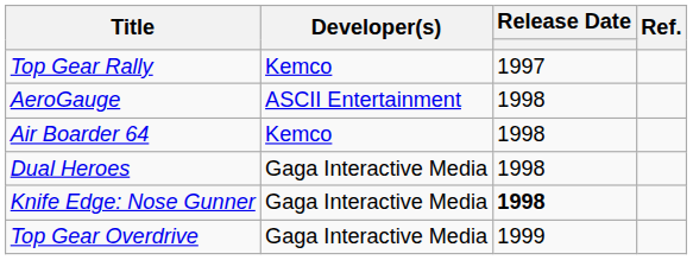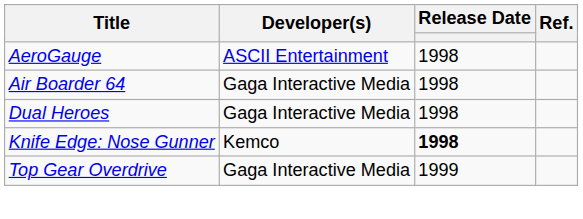- row: Top Gear Rally | Kemco | 1997
Air Boarder 64 | Developer(s): Kemco -> Gaga Interactive Media
Knife Edge: Nose Gunner | Developer(s): Gaga Interactive Media -> Kemco
